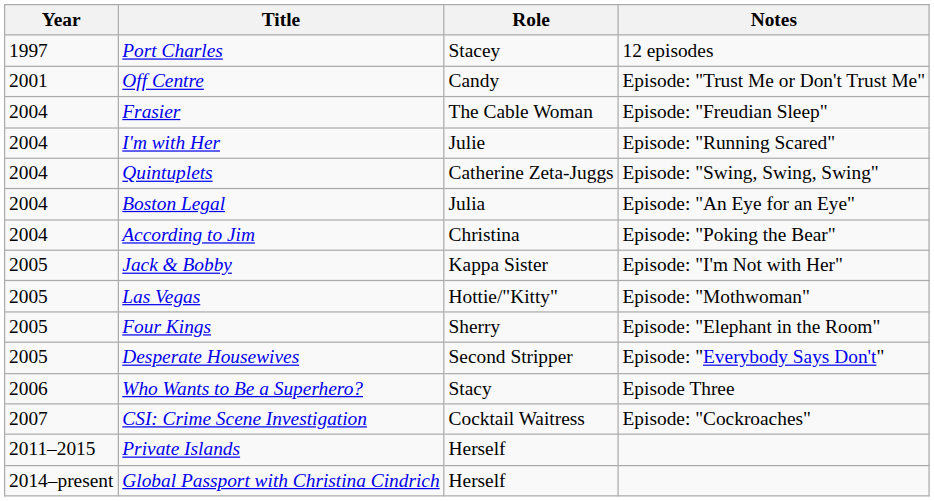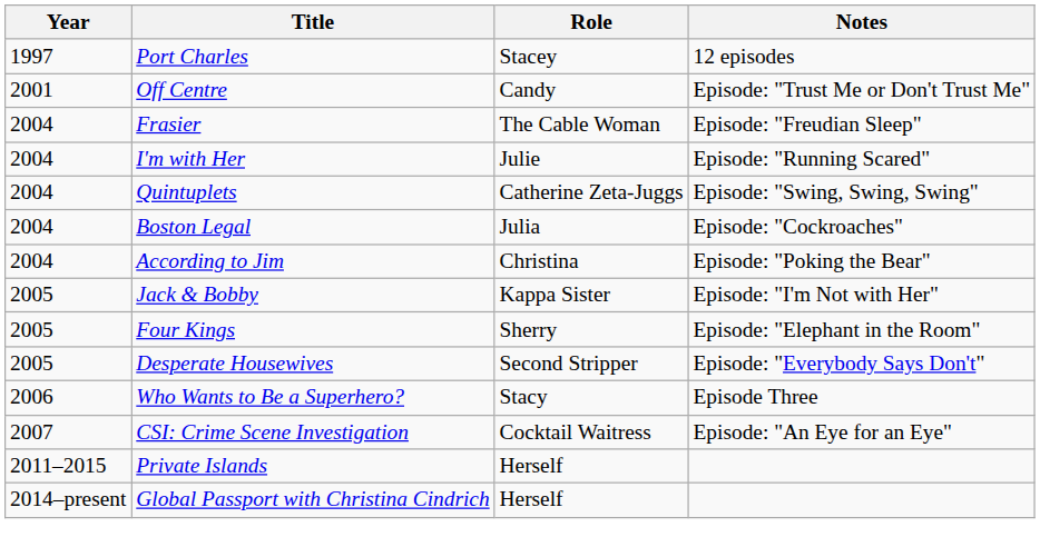Boston Legal | Notes: Episode: "An Eye for an Eye" -> Episode: "Cockroaches"
- row: 2005 | Las Vegas | Hottie/"Kitty" | Episode: "Mothwoman"
CSI: Crime Scene Investigation | Notes: Episode: "Cockroaches" -> Episode: "An Eye for an Eye"
